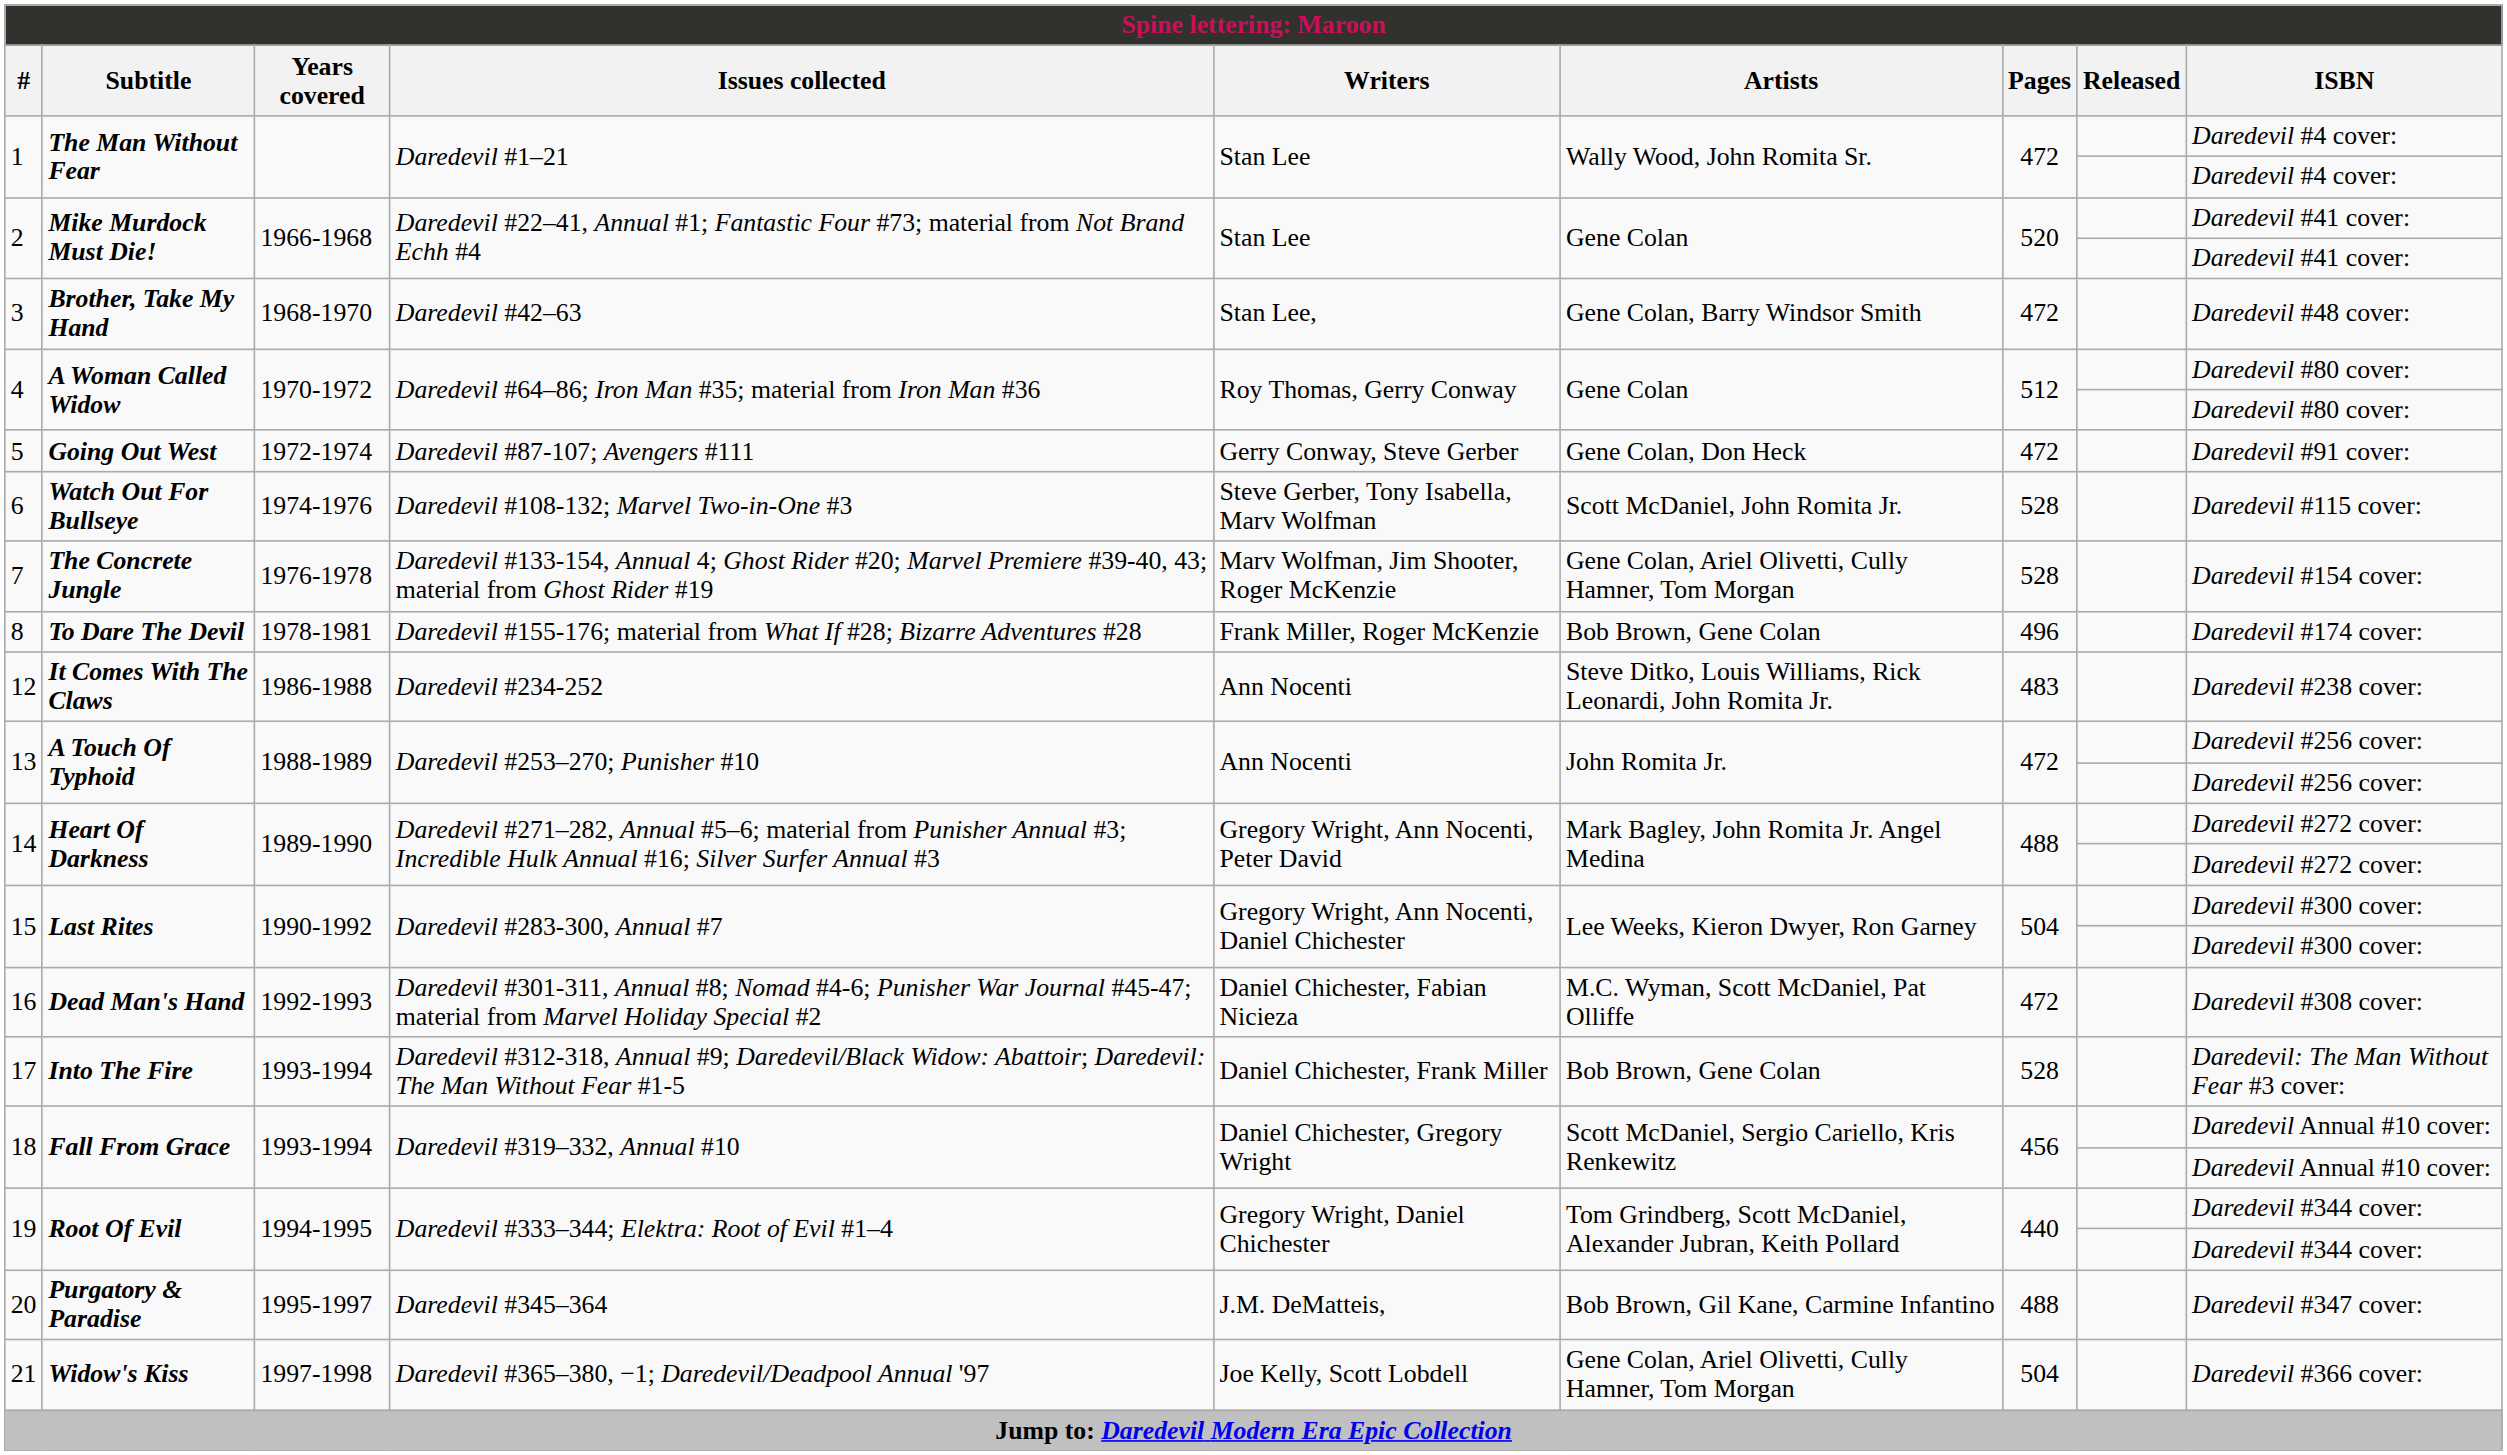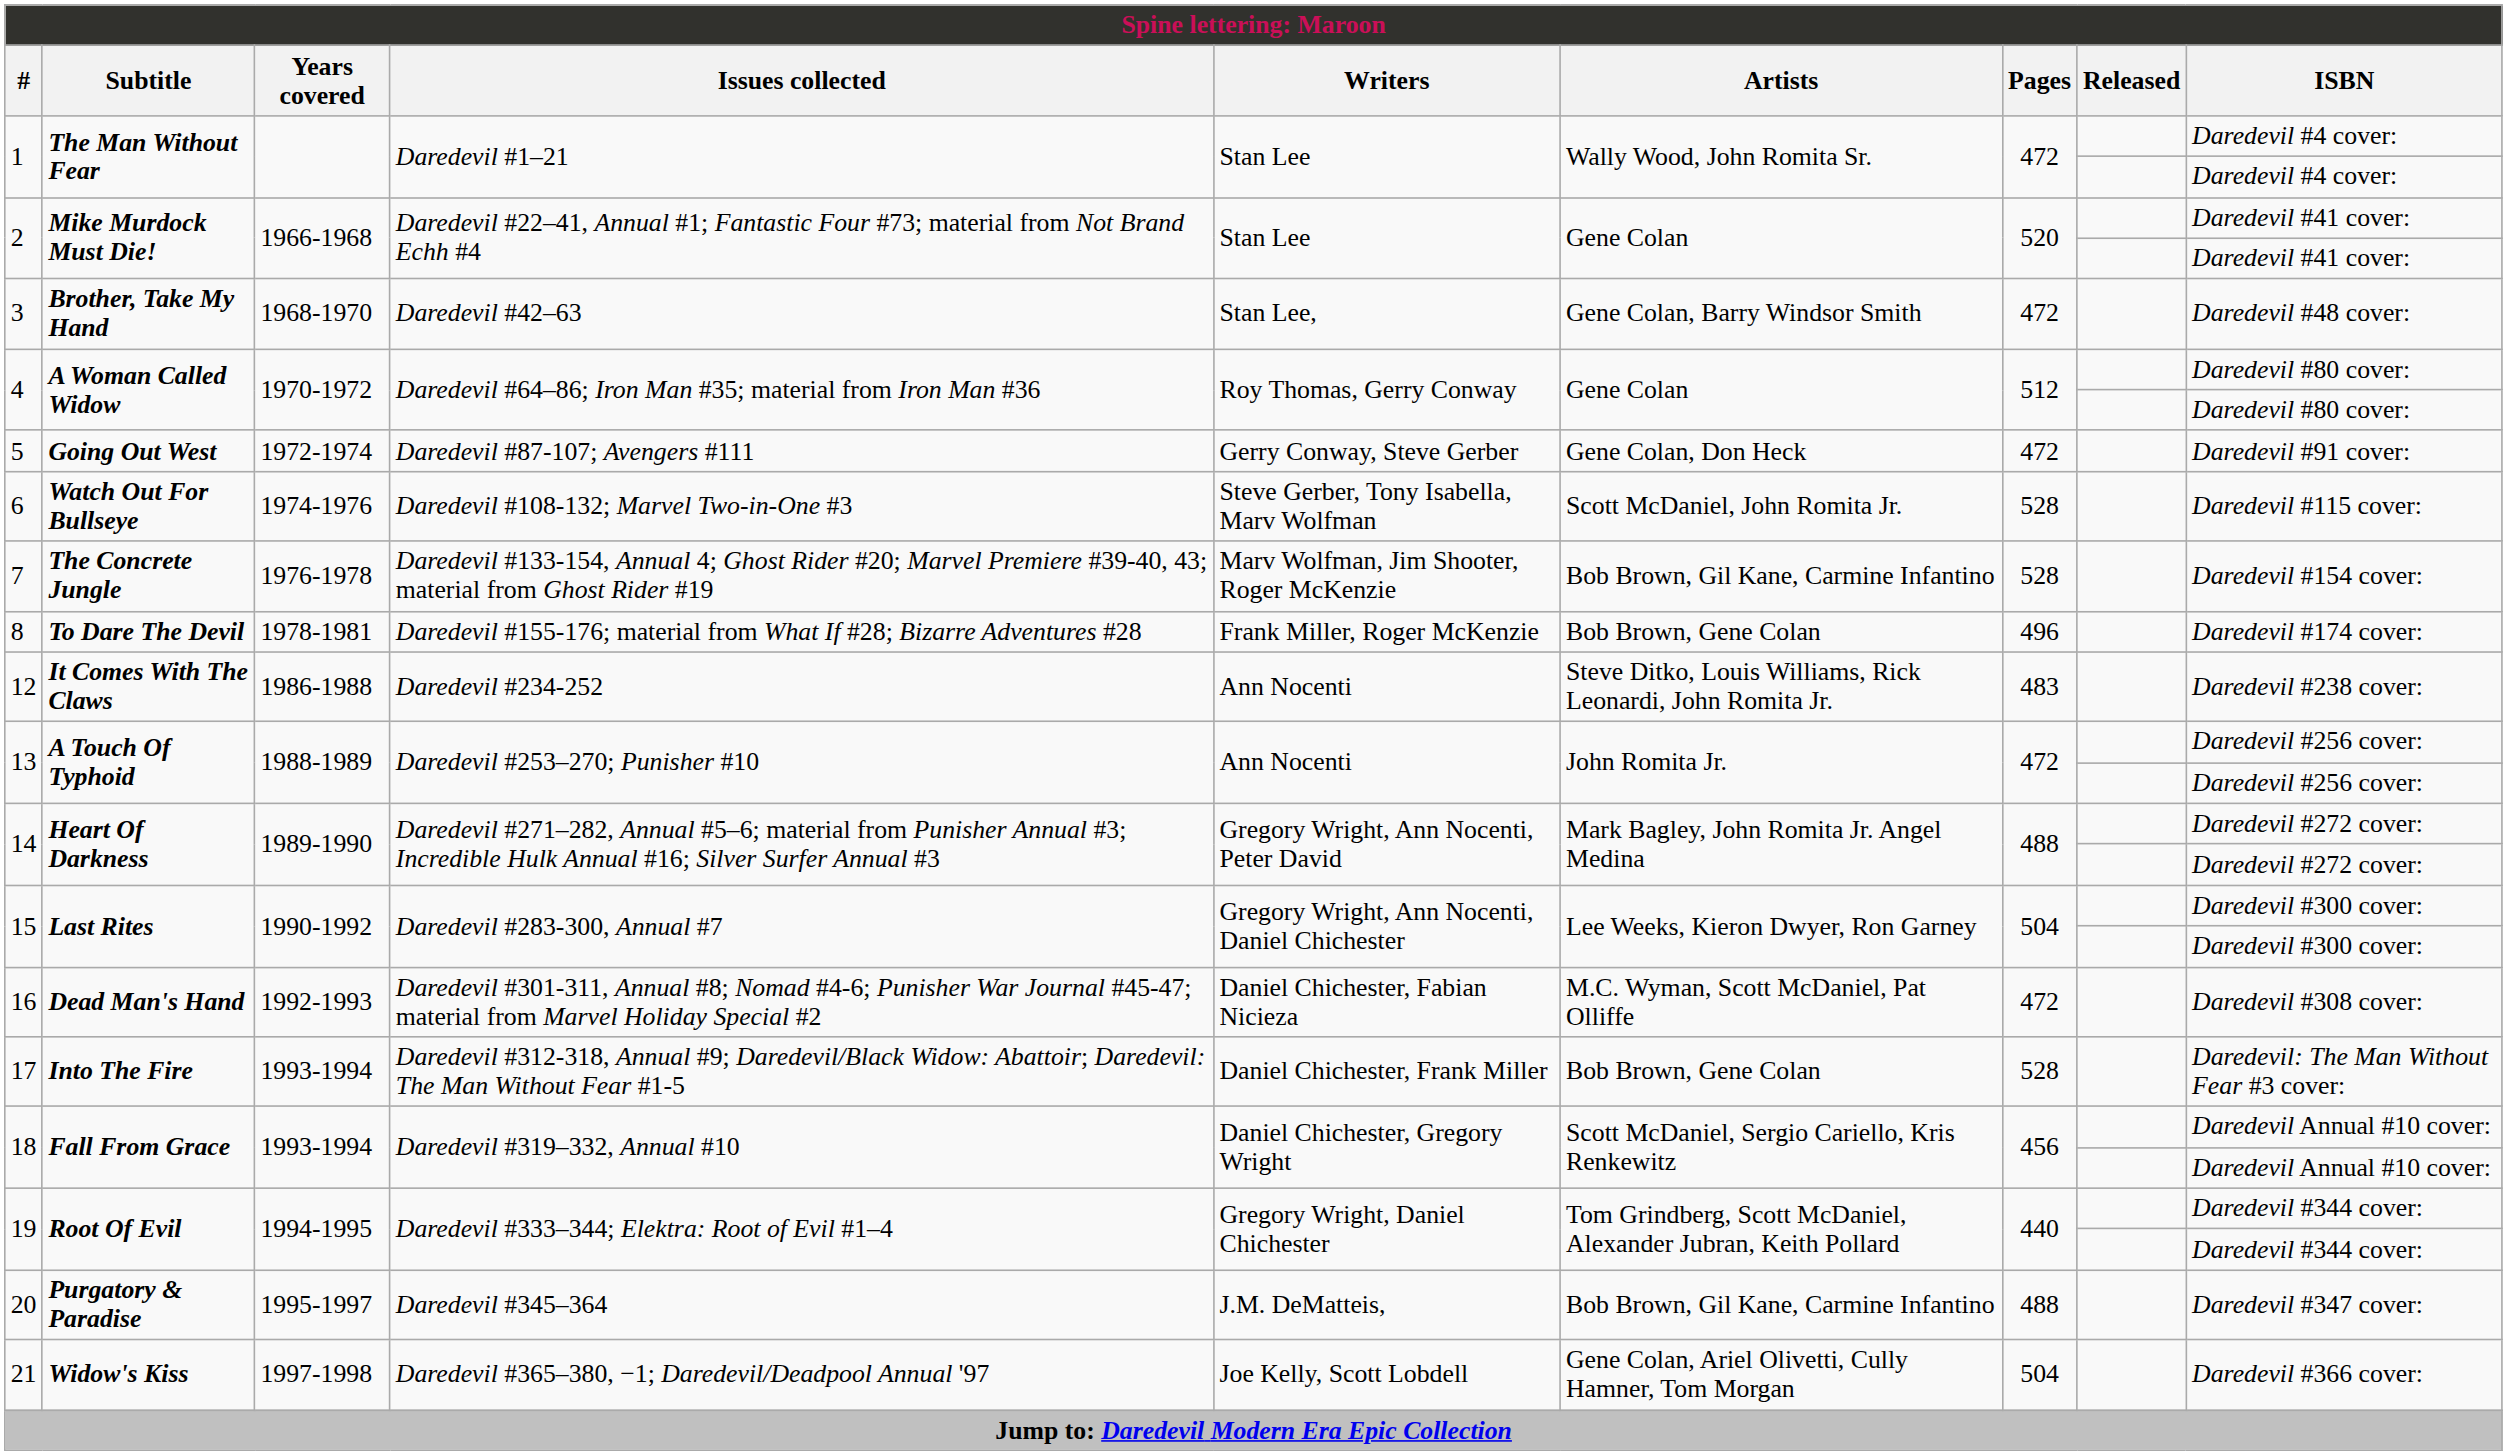7 | Artists: Gene Colan, Ariel Olivetti, Cully Hamner, Tom Morgan -> Bob Brown, Gil Kane, Carmine Infantino
